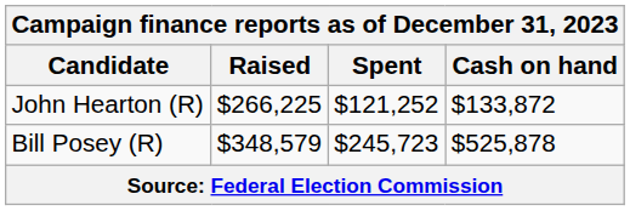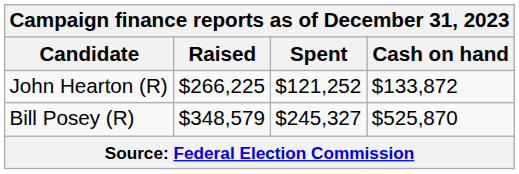Bill Posey (R) | Spent: $245,723 -> $245,327
Bill Posey (R) | Cash on hand: $525,878 -> $525,870
